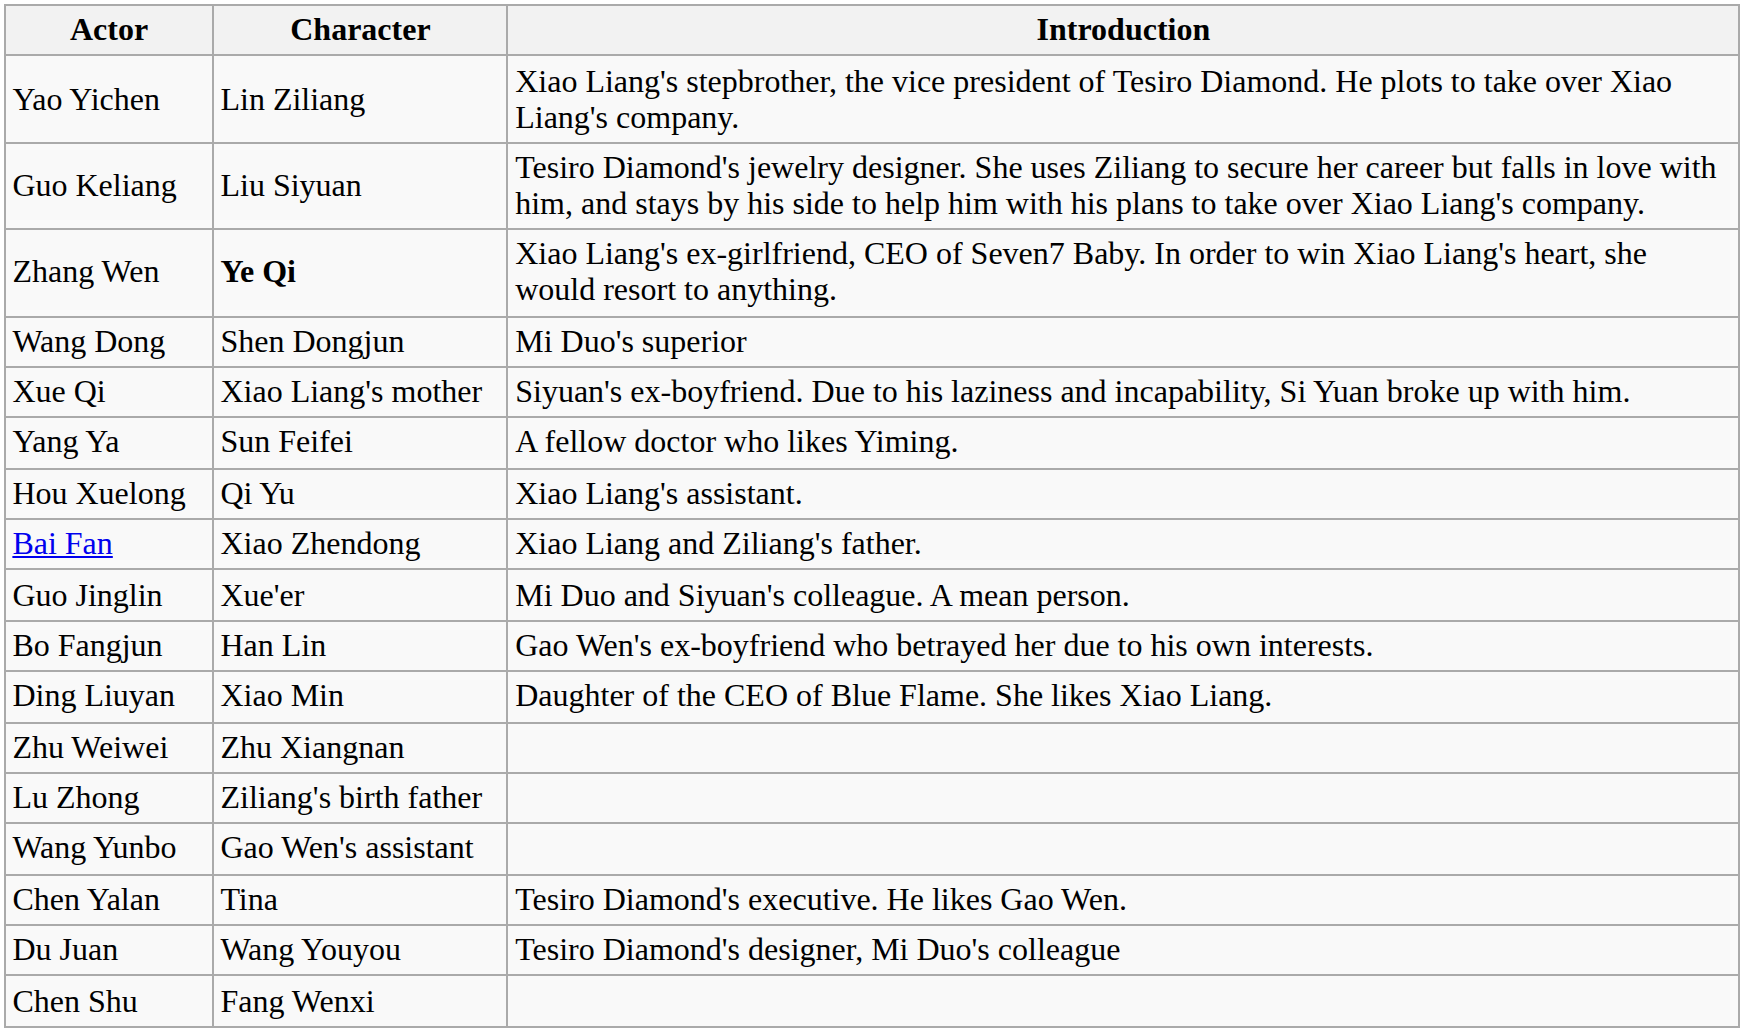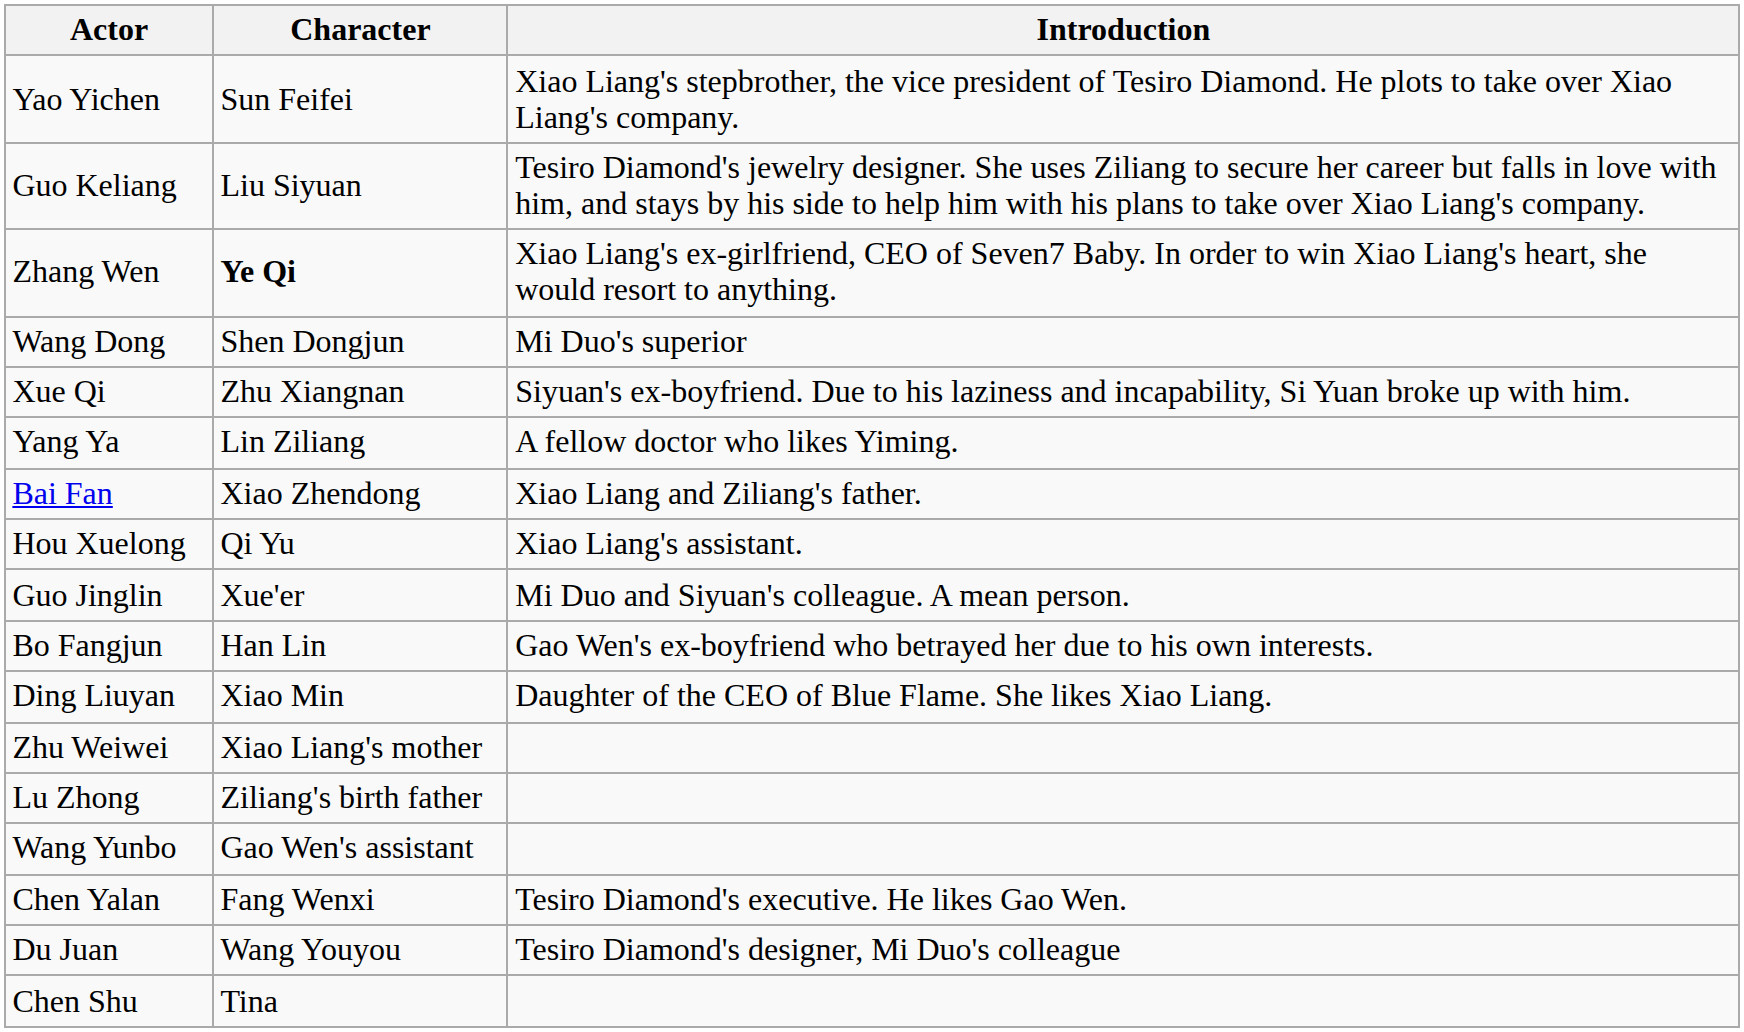Yao Yichen | Character: Lin Ziliang -> Sun Feifei
Xue Qi | Character: Xiao Liang's mother -> Zhu Xiangnan
Yang Ya | Character: Sun Feifei -> Lin Ziliang
rows swapped: Bai Fan <-> Hou Xuelong
Zhu Weiwei | Character: Zhu Xiangnan -> Xiao Liang's mother
Chen Yalan | Character: Tina -> Fang Wenxi
Chen Shu | Character: Fang Wenxi -> Tina
